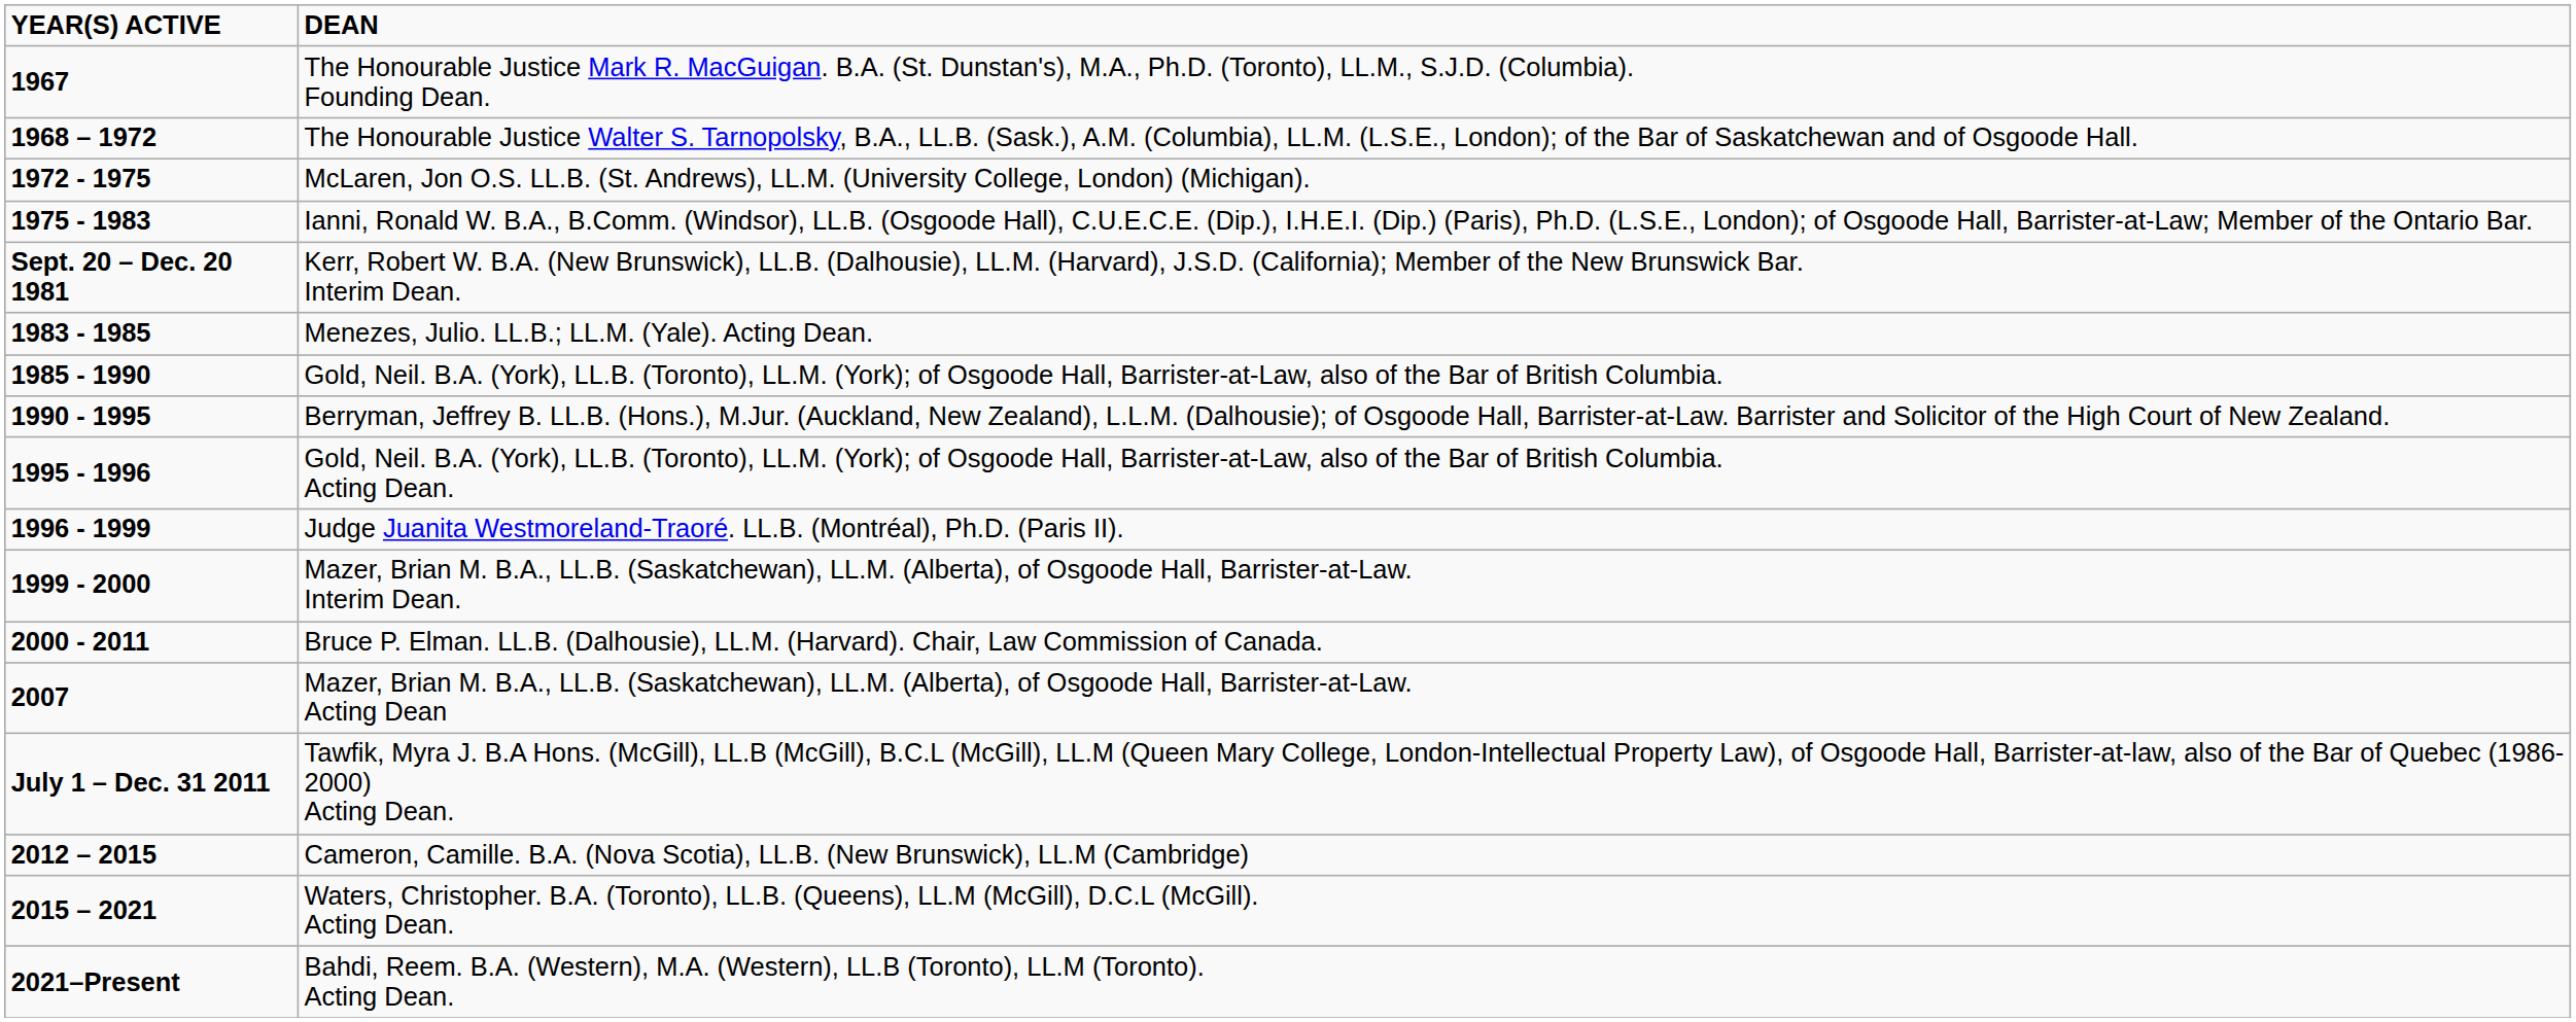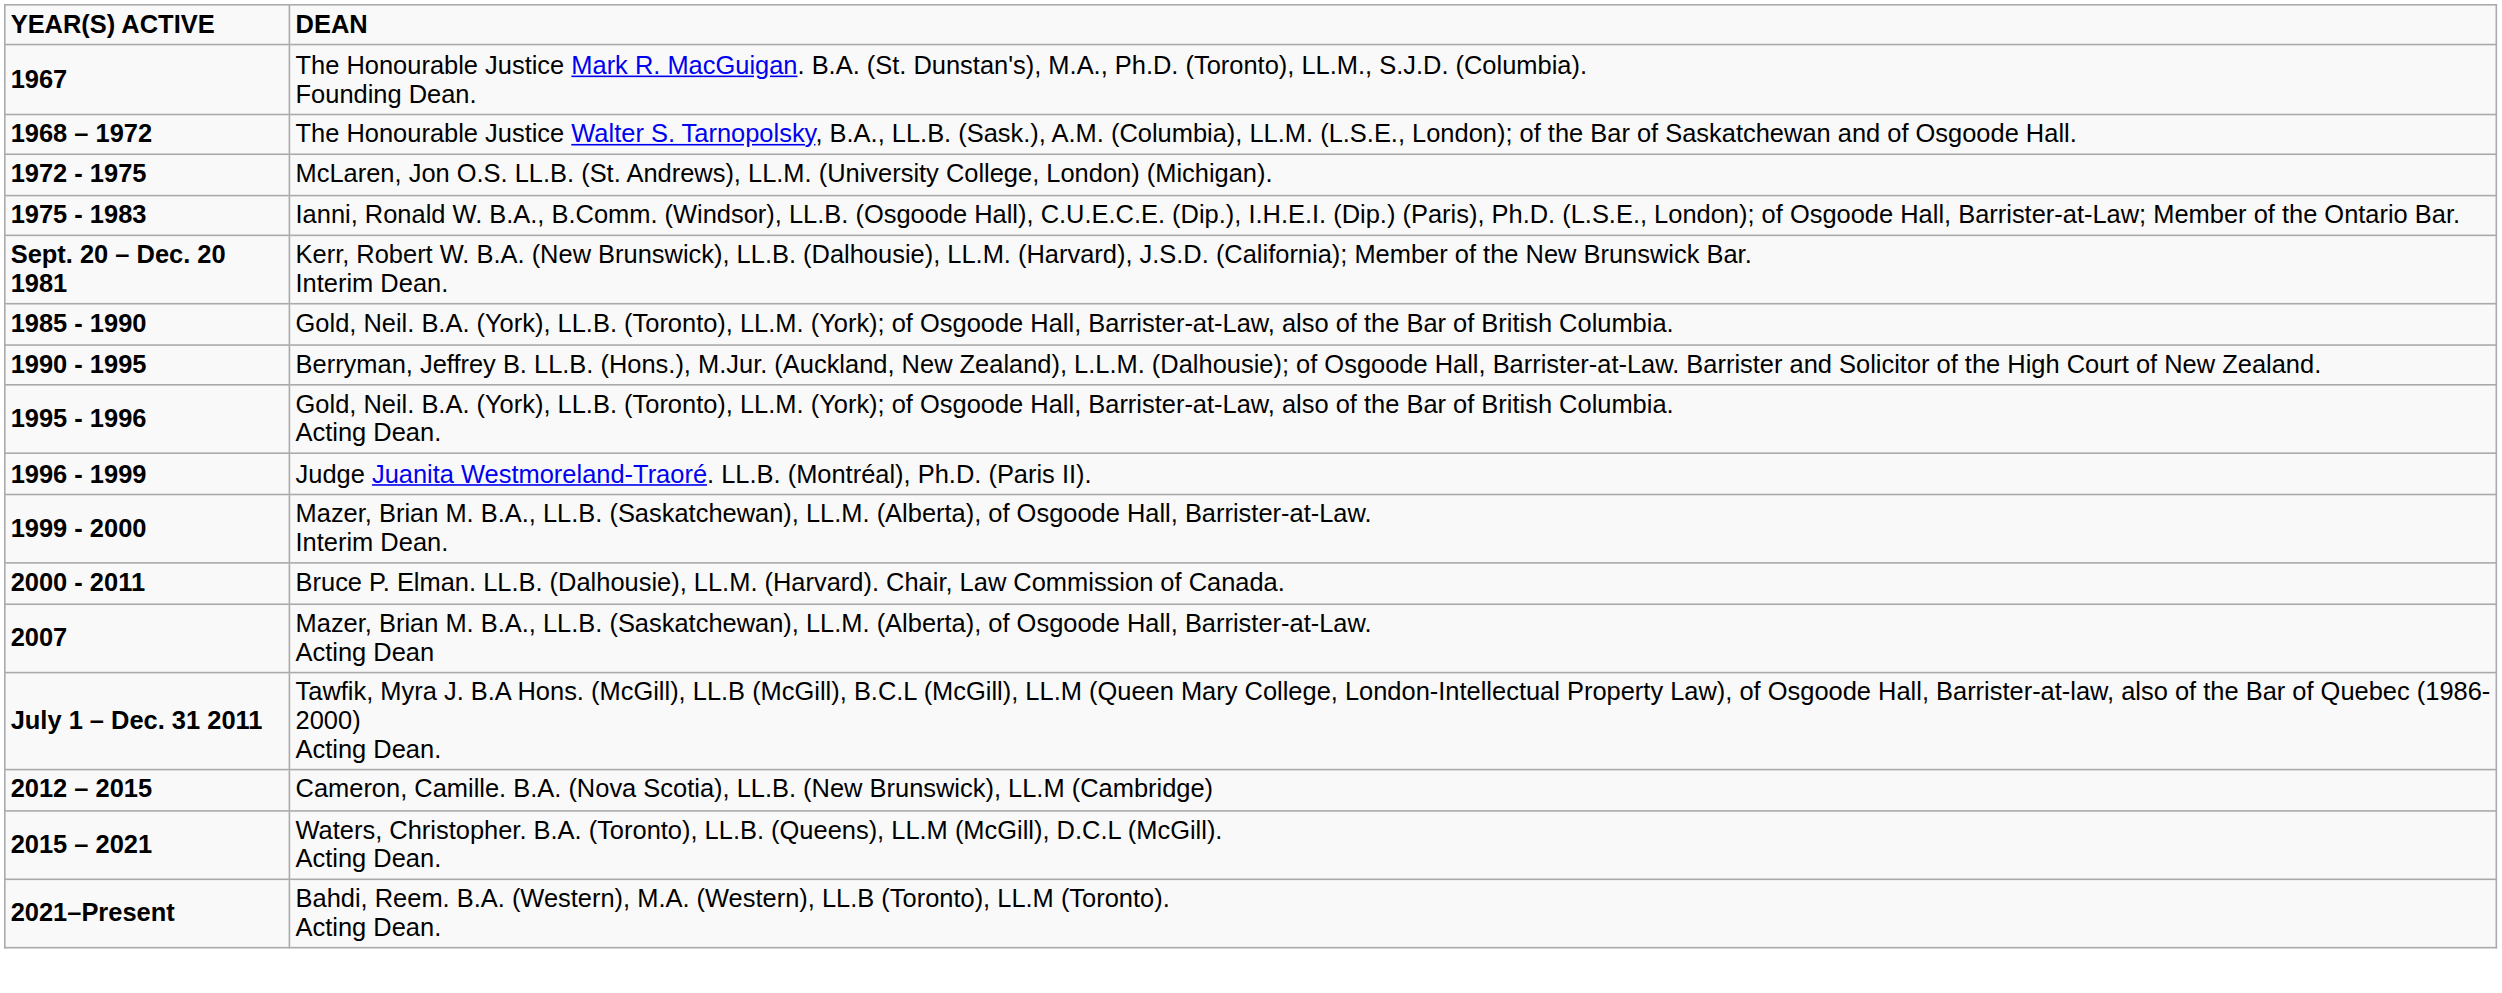- row: 1983 - 1985 | Menezes, Julio. LL.B.; LL.M. (Yale). Acting Dean.
